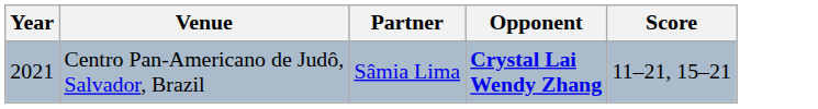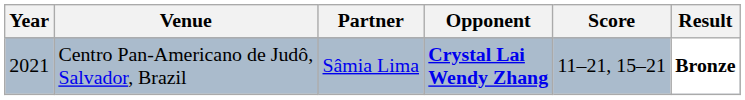+ column: Result | Bronze
